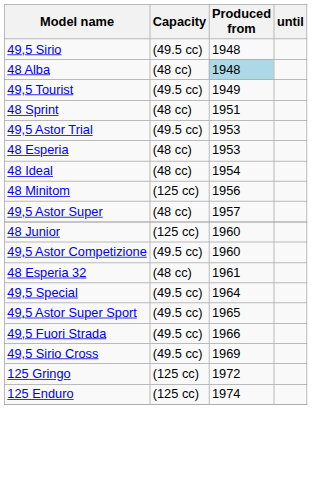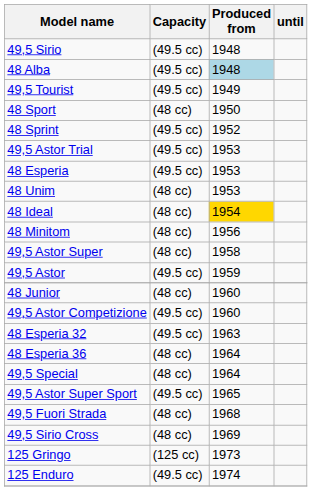48 Alba | Capacity: (48 cc) -> (49.5 cc)
+ row: 48 Sport | (48 cc) | 1950
48 Sprint | Capacity: (48 cc) -> (49.5 cc)
48 Sprint | Produced from: 1951 -> 1952
48 Esperia | Capacity: (48 cc) -> (49.5 cc)
+ row: 48 Unim | (48 cc) | 1953
48 Ideal | Produced from: no background -> gold background
48 Minitom | Capacity: (125 cc) -> (48 cc)
49,5 Astor Super | Produced from: 1957 -> 1958
+ row: 49,5 Astor | (49.5 cc) | 1959
48 Junior | Capacity: (125 cc) -> (48 cc)
48 Esperia 32 | Capacity: (48 cc) -> (49.5 cc)
48 Esperia 32 | Produced from: 1961 -> 1963
+ row: 48 Esperia 36 | (48 cc) | 1964
49,5 Special | Capacity: (49.5 cc) -> (48 cc)
49,5 Fuori Strada | Capacity: (49.5 cc) -> (48 cc)
49,5 Fuori Strada | Produced from: 1966 -> 1968
49,5 Sirio Cross | Capacity: (49.5 cc) -> (48 cc)
125 Gringo | Produced from: 1972 -> 1973
125 Enduro | Capacity: (125 cc) -> (49.5 cc)
